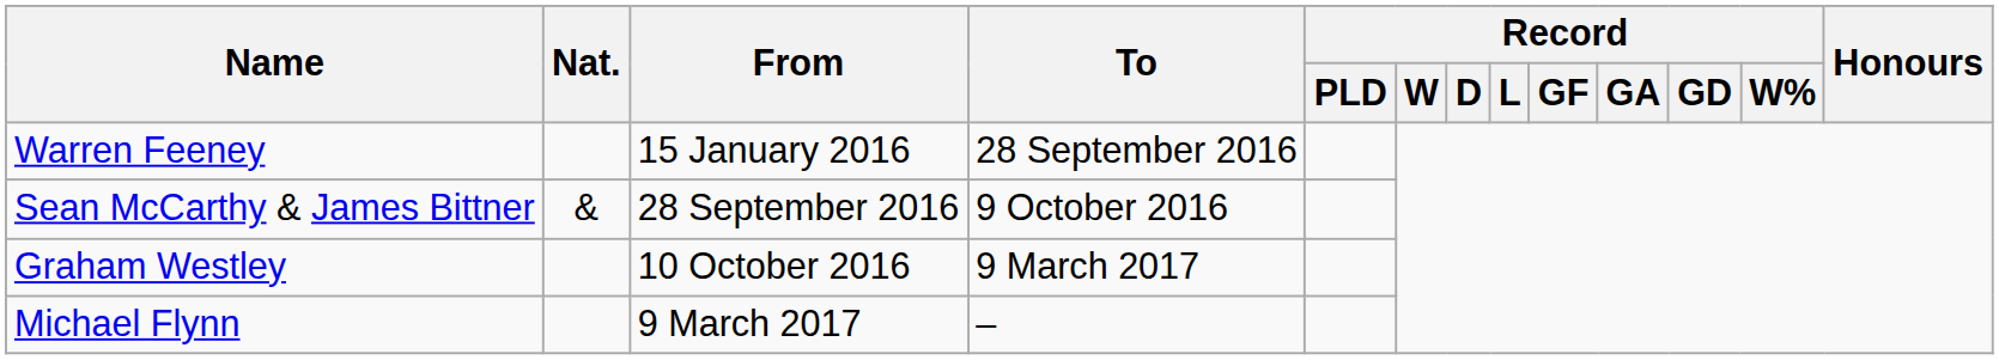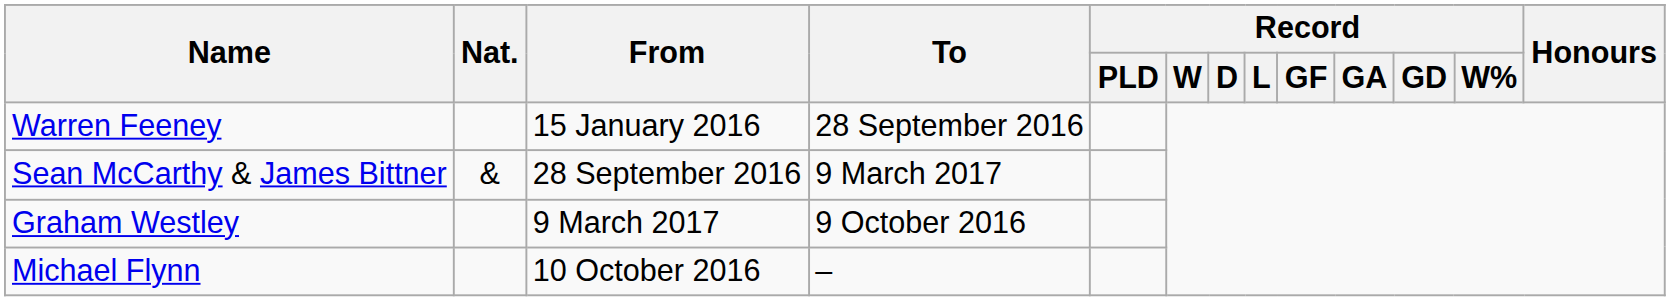Sean McCarthy & James Bittner | To: 9 October 2016 -> 9 March 2017
Graham Westley | From: 10 October 2016 -> 9 March 2017
Graham Westley | To: 9 March 2017 -> 9 October 2016
Michael Flynn | From: 9 March 2017 -> 10 October 2016
